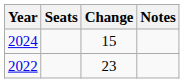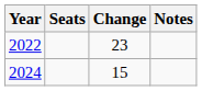rows swapped: 2022 <-> 2024
